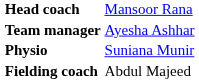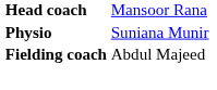- row: Team manager | Ayesha Ashhar
